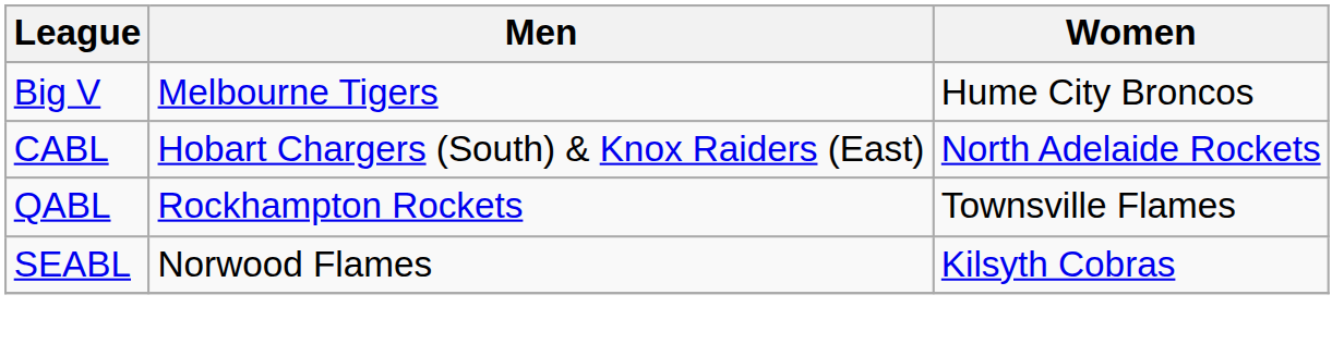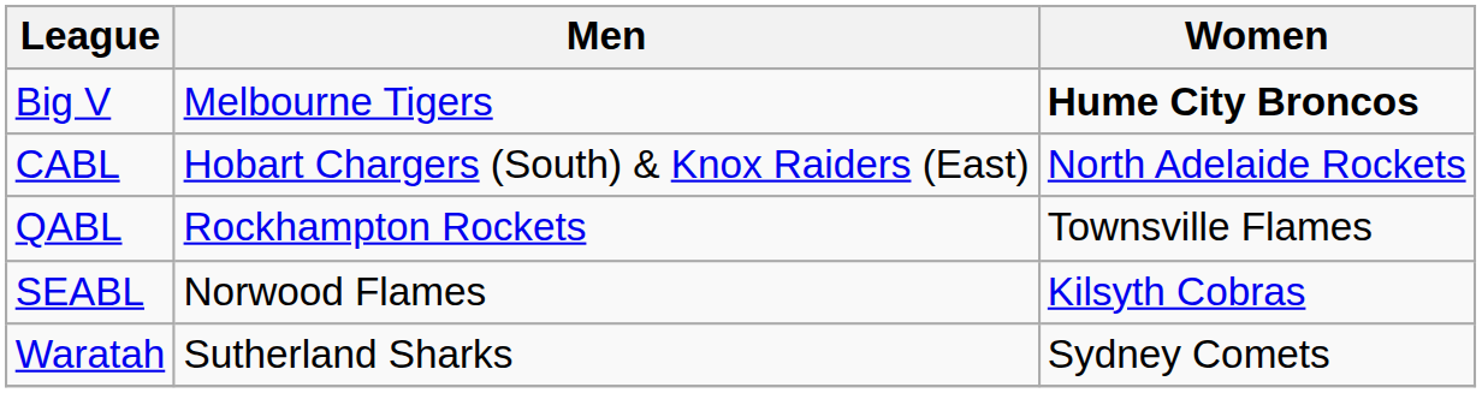Big V | Women: normal -> bold
+ row: Waratah | Sutherland Sharks | Sydney Comets
